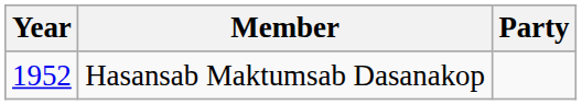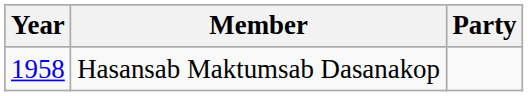Hasansab Maktumsab Dasanakop | Year: 1952 -> 1958
